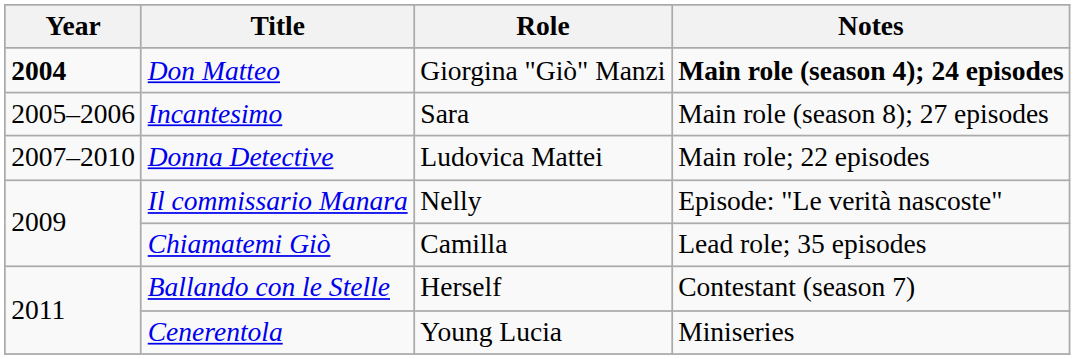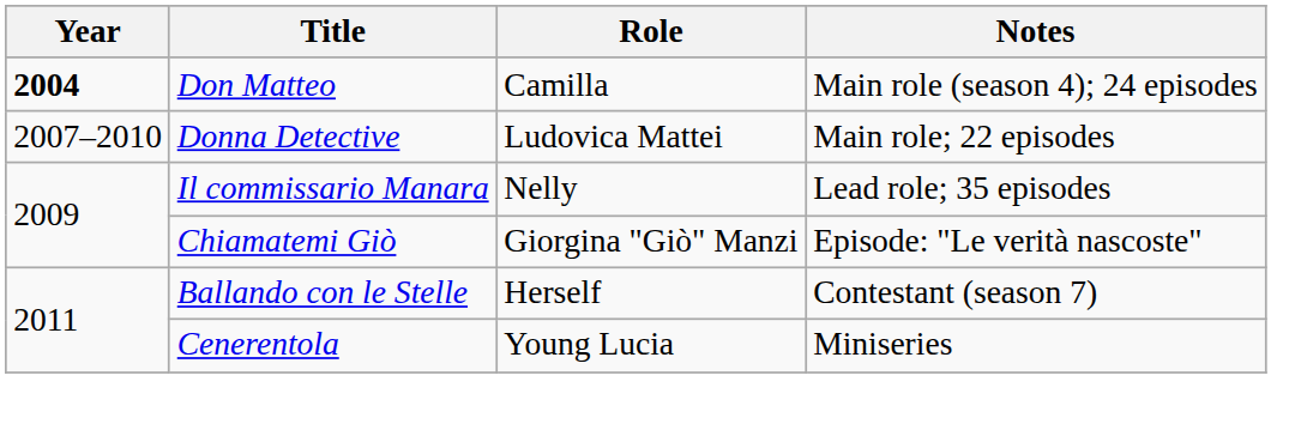Don Matteo | Role: Giorgina "Giò" Manzi -> Camilla
Don Matteo | Notes: bold -> normal
- row: 2005–2006 | Incantesimo | Sara | Main role (season 8); 27 episodes
Il commissario Manara | Notes: Episode: "Le verità nascoste" -> Lead role; 35 episodes
Chiamatemi Giò | Role: Camilla -> Giorgina "Giò" Manzi
Chiamatemi Giò | Notes: Lead role; 35 episodes -> Episode: "Le verità nascoste"
